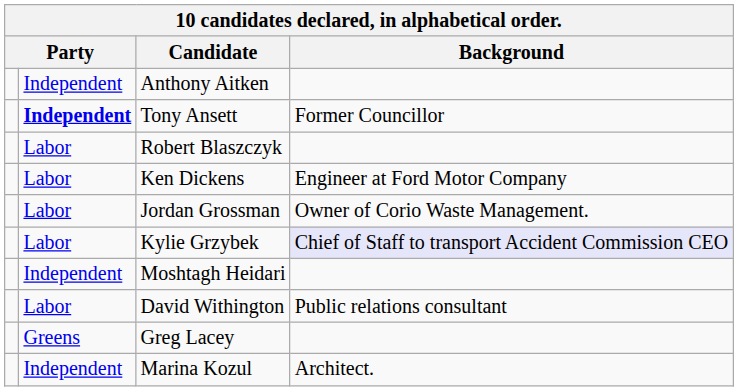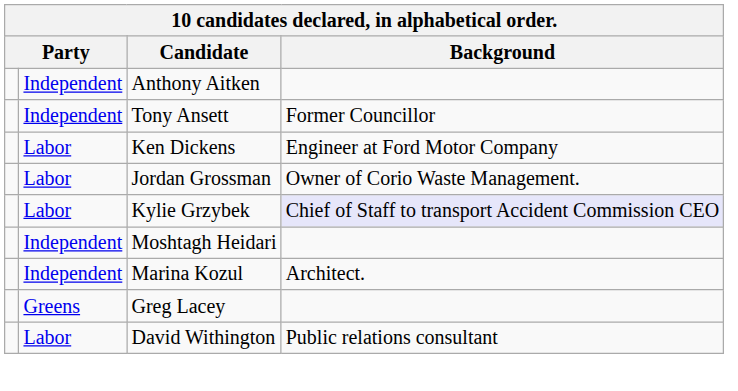Tony Ansett | column 2: bold -> normal
- row: Labor | Robert Blaszczyk
rows swapped: Marina Kozul <-> David Withington
